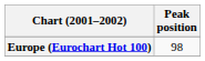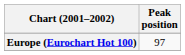Europe (Eurochart Hot 100) | Peak position: 98 -> 97
